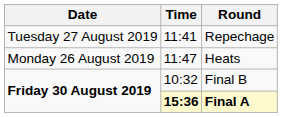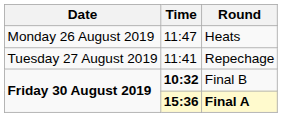rows swapped: Heats <-> Repechage
Final B | Time: normal -> bold
